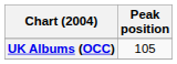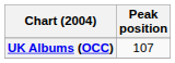UK Albums (OCC) | Peak position: 105 -> 107
